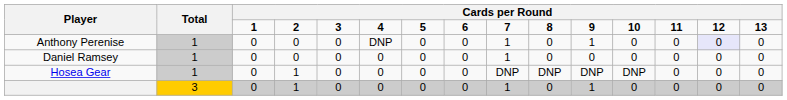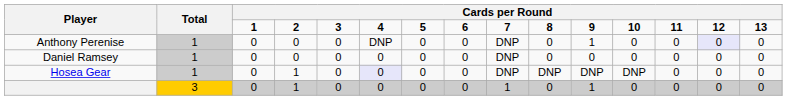Anthony Perenise | column 9: 1 -> DNP
Daniel Ramsey | column 9: 1 -> DNP
Hosea Gear | column 6: no background -> lavender background
